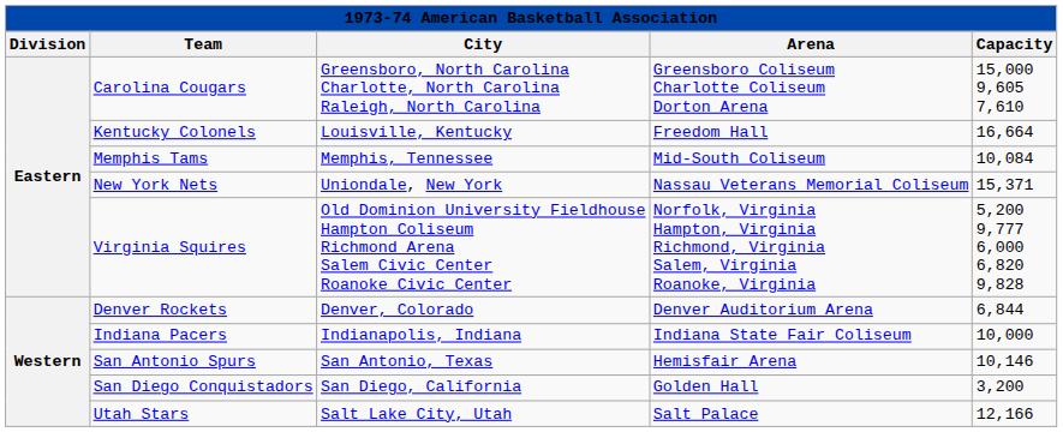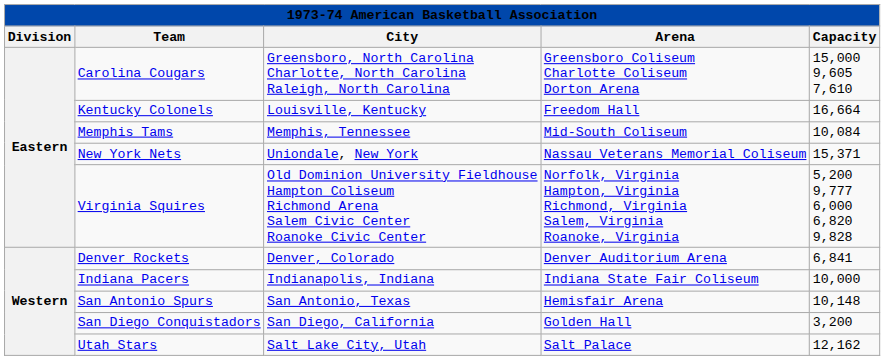Denver Rockets | Capacity: 6,844 -> 6,841
San Antonio Spurs | Capacity: 10,146 -> 10,148
Utah Stars | Capacity: 12,166 -> 12,162
